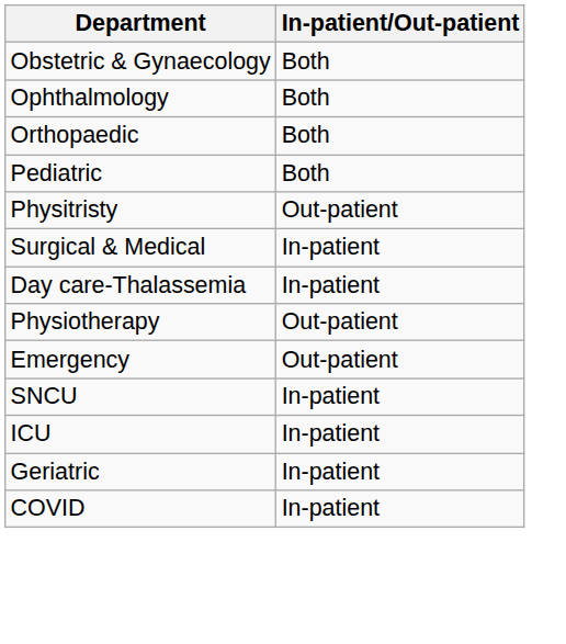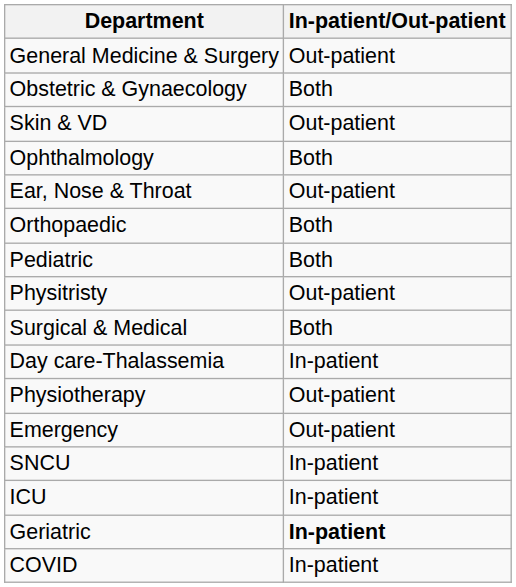+ row: General Medicine & Surgery | Out-patient
+ row: Skin & VD | Out-patient
+ row: Ear, Nose & Throat | Out-patient
Surgical & Medical | In-patient/Out-patient: In-patient -> Both
Geriatric | In-patient/Out-patient: normal -> bold
